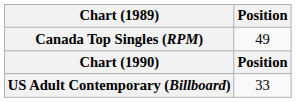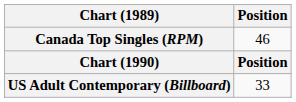Canada Top Singles (RPM) | Position: 49 -> 46
